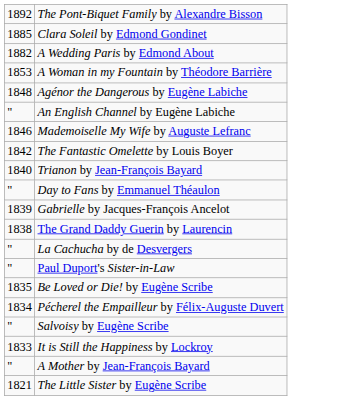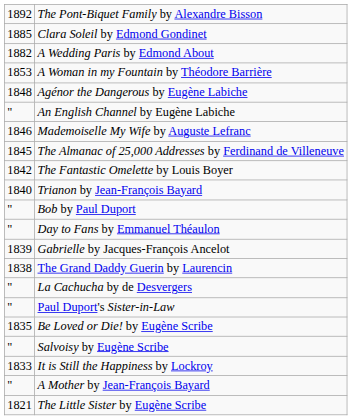+ row: 1845 | The Almanac of 25,000 Addresses by Ferdinand de Villeneuve
+ row: " | Bob by Paul Duport
- row: 1834 | Pécherel the Empailleur by Félix-Auguste Duvert
